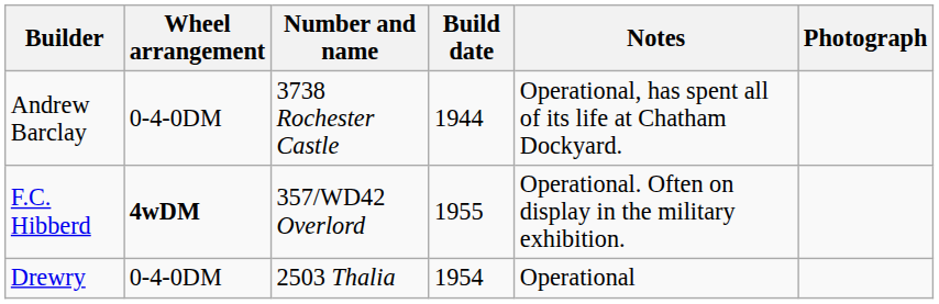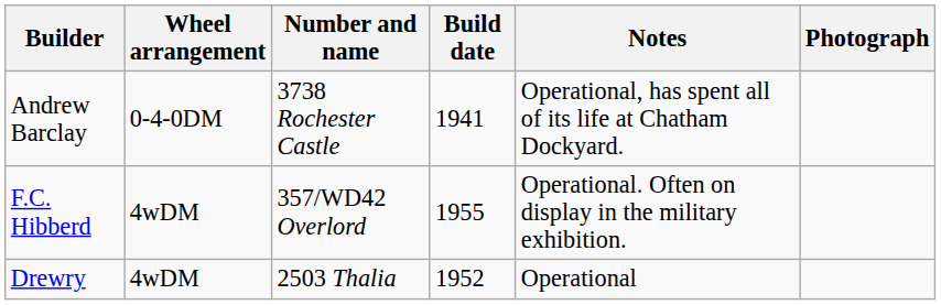Andrew Barclay | Build date: 1944 -> 1941
F.C. Hibberd | Wheel arrangement: bold -> normal
Drewry | Wheel arrangement: 0-4-0DM -> 4wDM
Drewry | Build date: 1954 -> 1952
